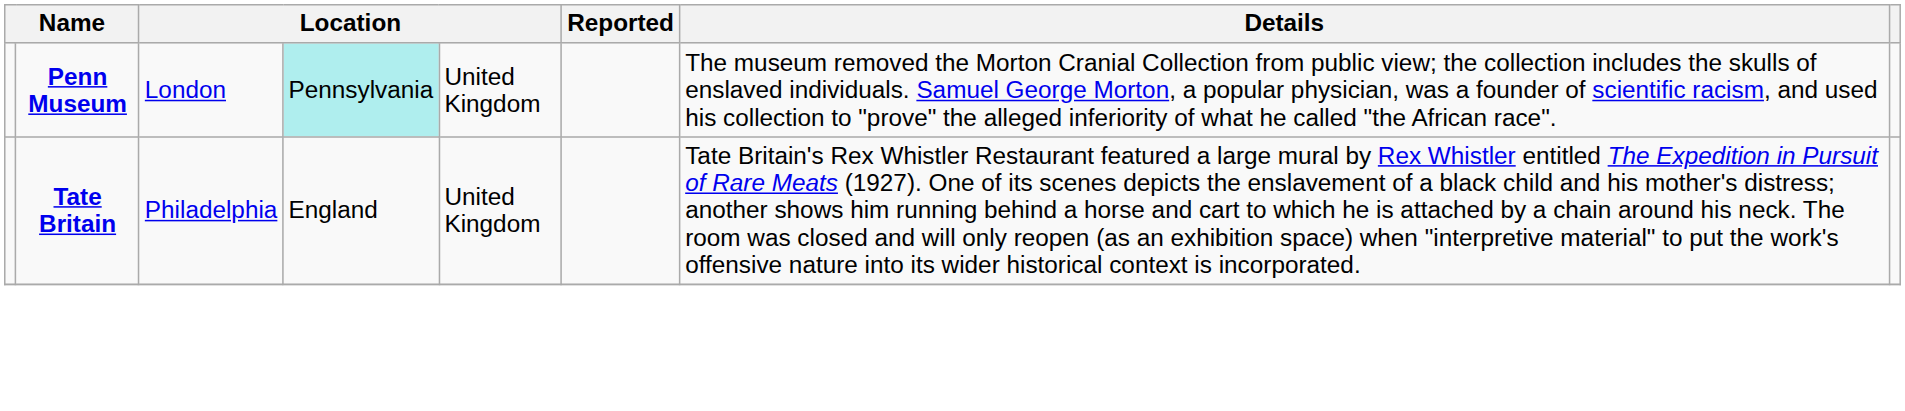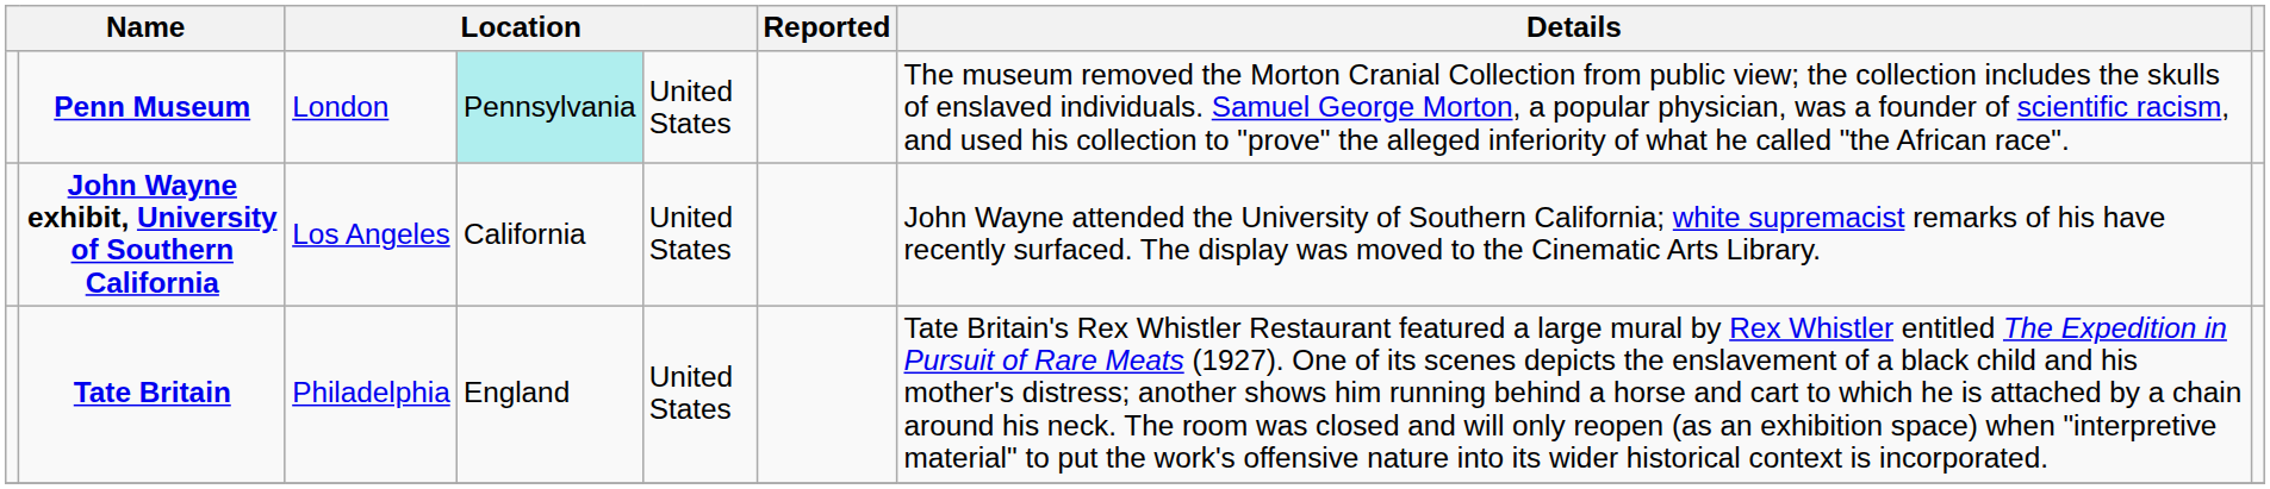Penn Museum | column 5: United Kingdom -> United States
+ row: John Wayne exhibit, University of Southern California | Los Angeles | California | United States | John Wayne attended the University of Southern California; white supremacist remarks of his have recently surfaced. The display was moved to the Cinematic Arts Library.
Tate Britain | column 5: United Kingdom -> United States
